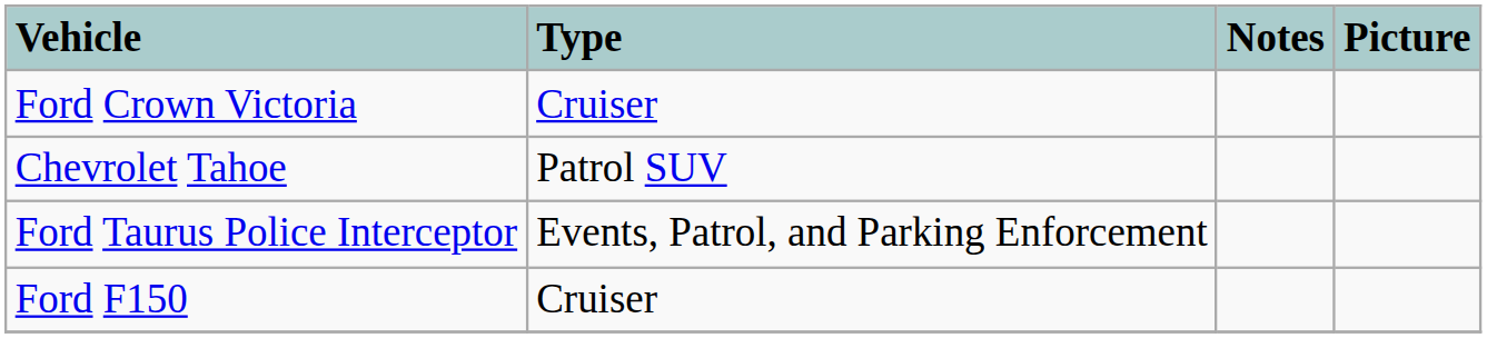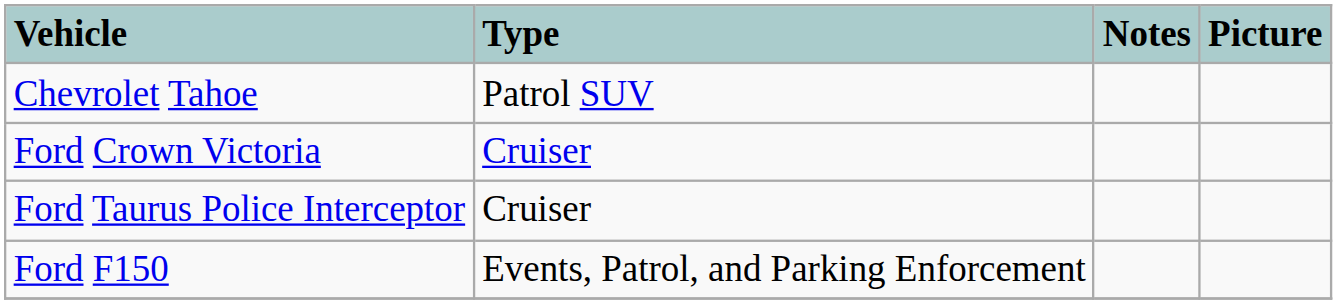rows swapped: Ford Crown Victoria <-> Chevrolet Tahoe
Ford Taurus Police Interceptor | Type: Events, Patrol, and Parking Enforcement -> Cruiser
Ford F150 | Type: Cruiser -> Events, Patrol, and Parking Enforcement
